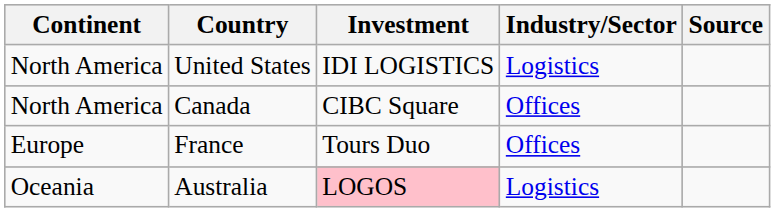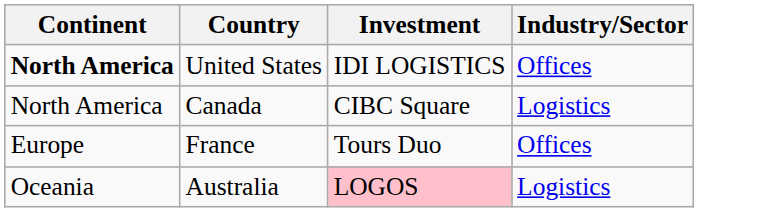- column: Source
United States | Continent: normal -> bold
United States | Industry/Sector: Logistics -> Offices
Canada | Industry/Sector: Offices -> Logistics
